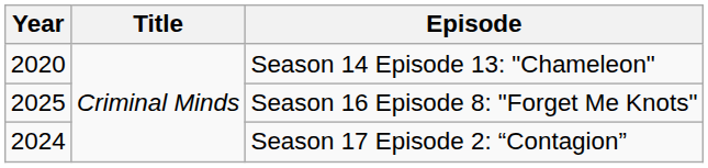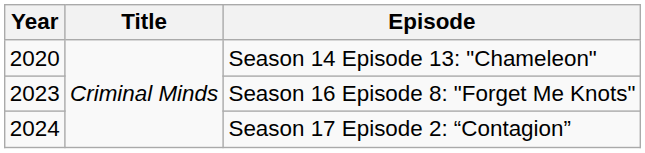Season 16 Episode 8: "Forget Me Knots" | Year: 2025 -> 2023
